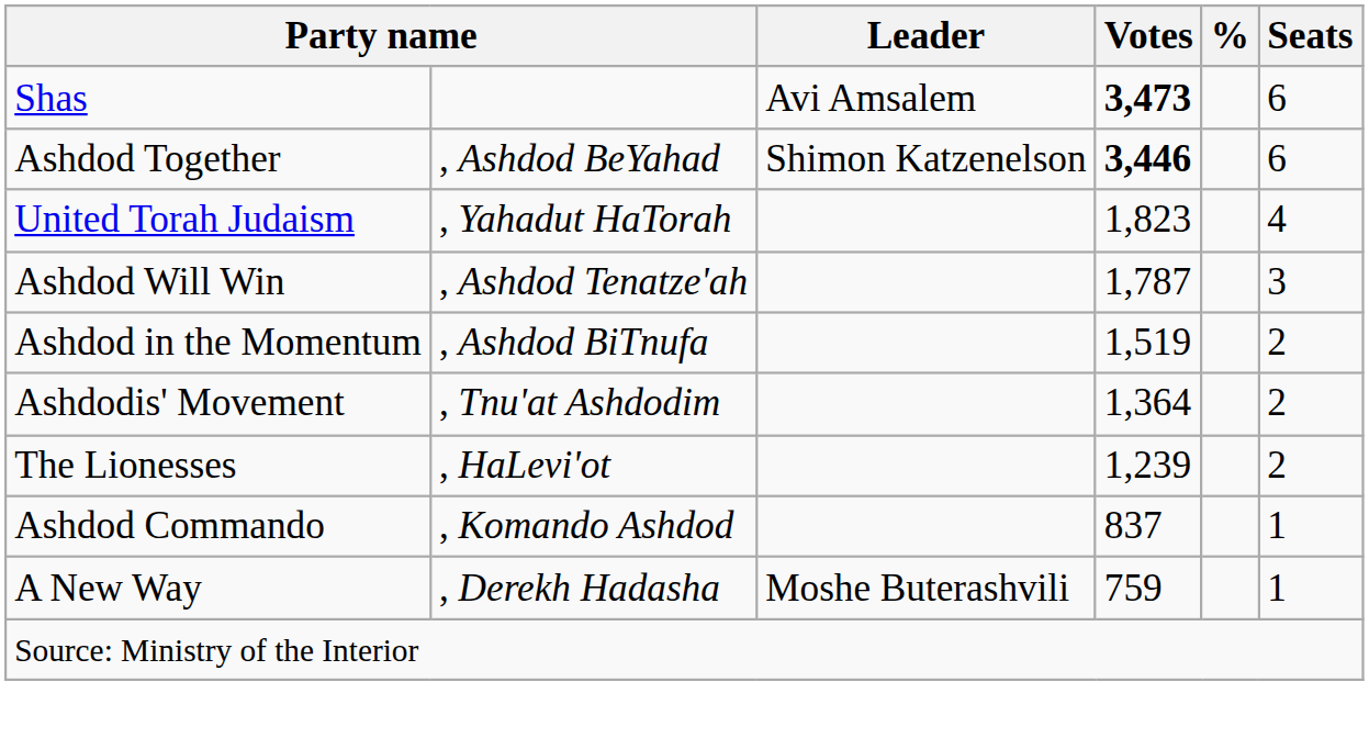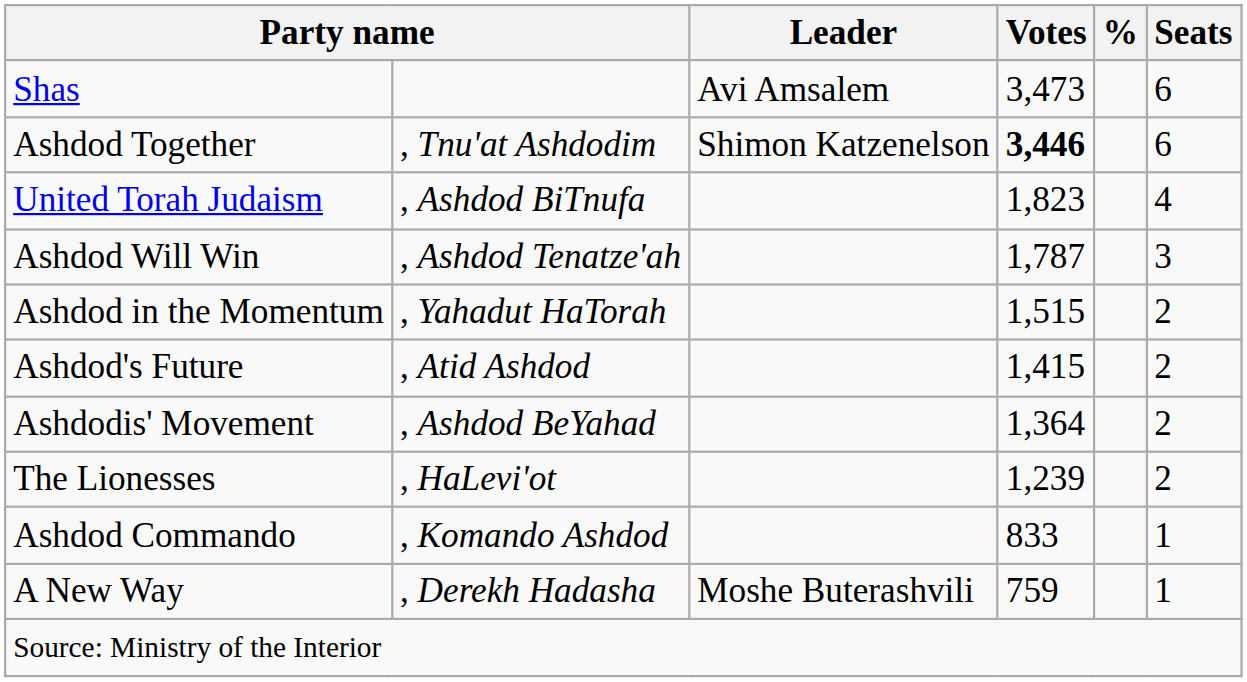Shas | Votes: bold -> normal
Ashdod Together | column 2: , Ashdod BeYahad -> , Tnu'at Ashdodim
United Torah Judaism | column 2: , Yahadut HaTorah -> , Ashdod BiTnufa
Ashdod in the Momentum | column 2: , Ashdod BiTnufa -> , Yahadut HaTorah
Ashdod in the Momentum | Votes: 1,519 -> 1,515
+ row: Ashdod's Future | , Atid Ashdod | 1,415 | 2
Ashdodis' Movement | column 2: , Tnu'at Ashdodim -> , Ashdod BeYahad
Ashdod Commando | Votes: 837 -> 833
